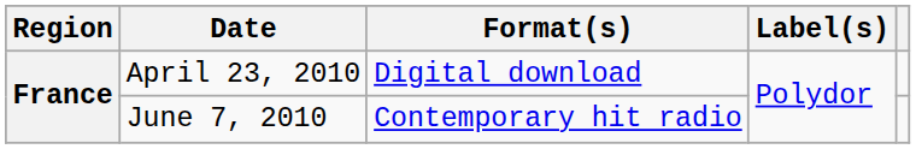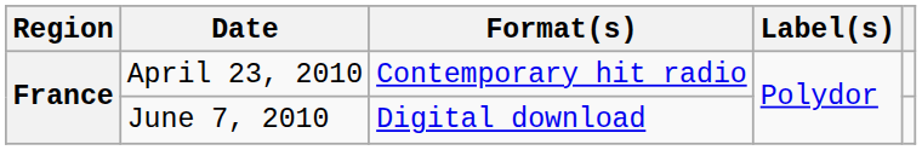April 23, 2010 | Format(s): Digital download -> Contemporary hit radio
June 7, 2010 | Format(s): Contemporary hit radio -> Digital download
